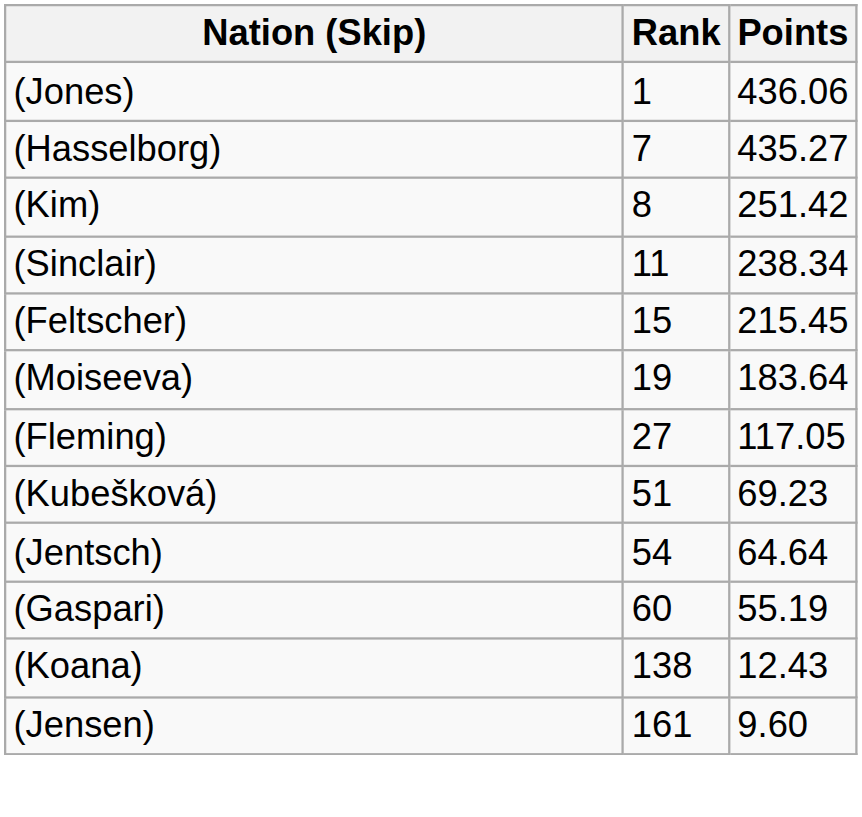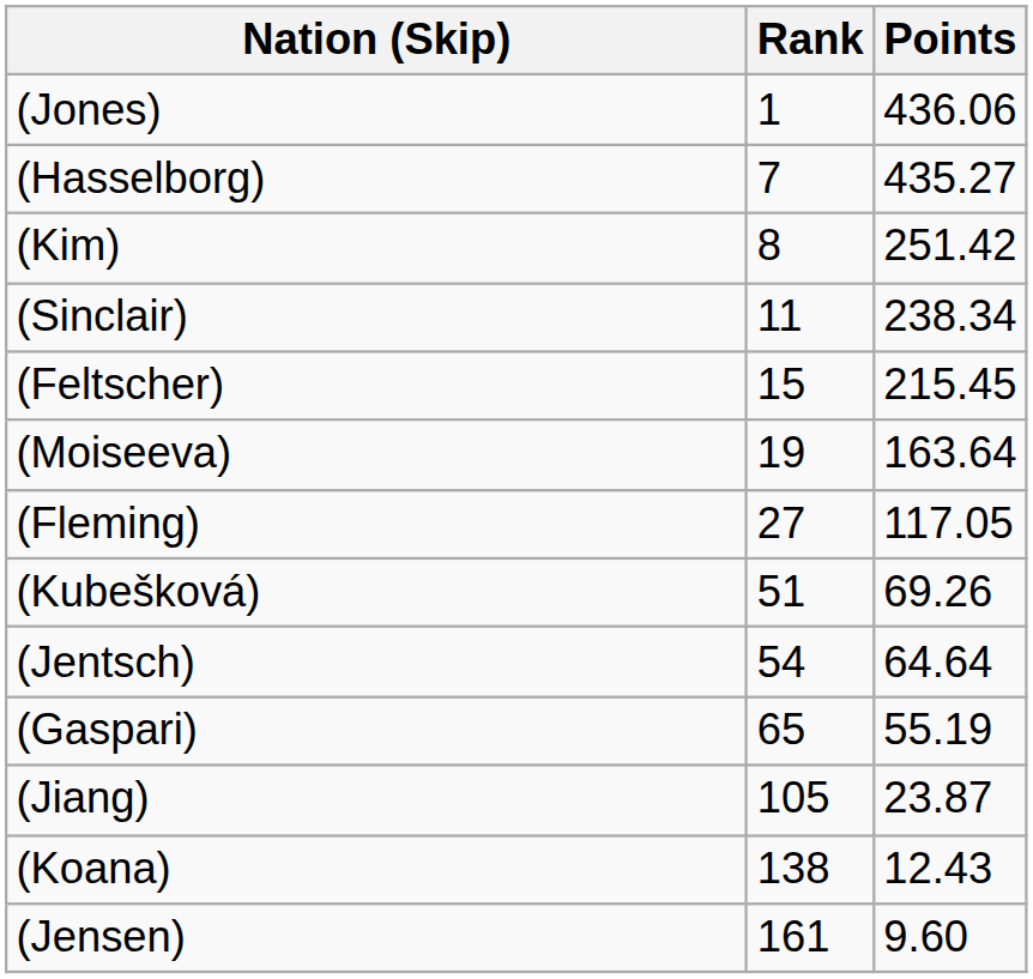(Moiseeva) | Points: 183.64 -> 163.64
(Kubešková) | Points: 69.23 -> 69.26
(Gaspari) | Rank: 60 -> 65
+ row: (Jiang) | 105 | 23.87
